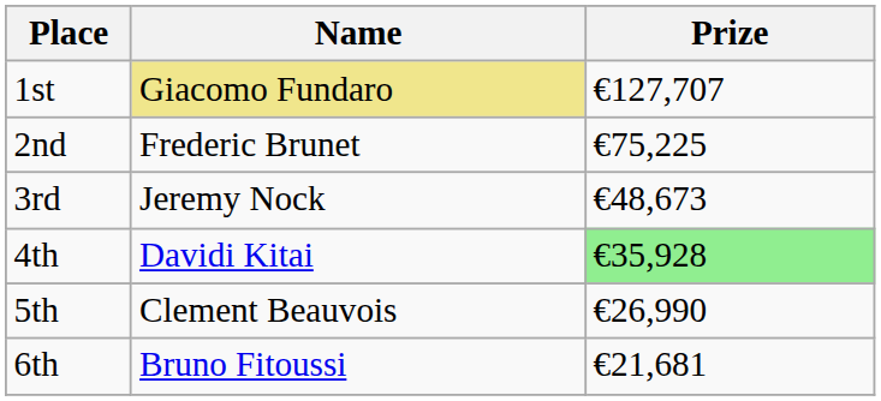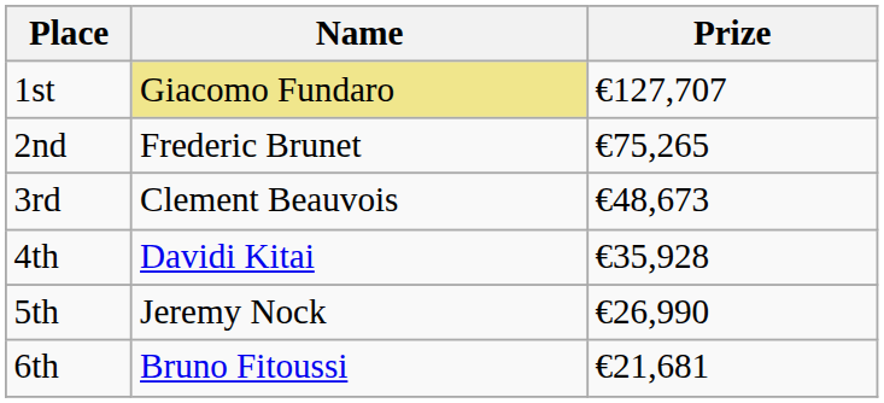2nd | Prize: €75,225 -> €75,265
3rd | Name: Jeremy Nock -> Clement Beauvois
4th | Prize: lightgreen background -> no background
5th | Name: Clement Beauvois -> Jeremy Nock
